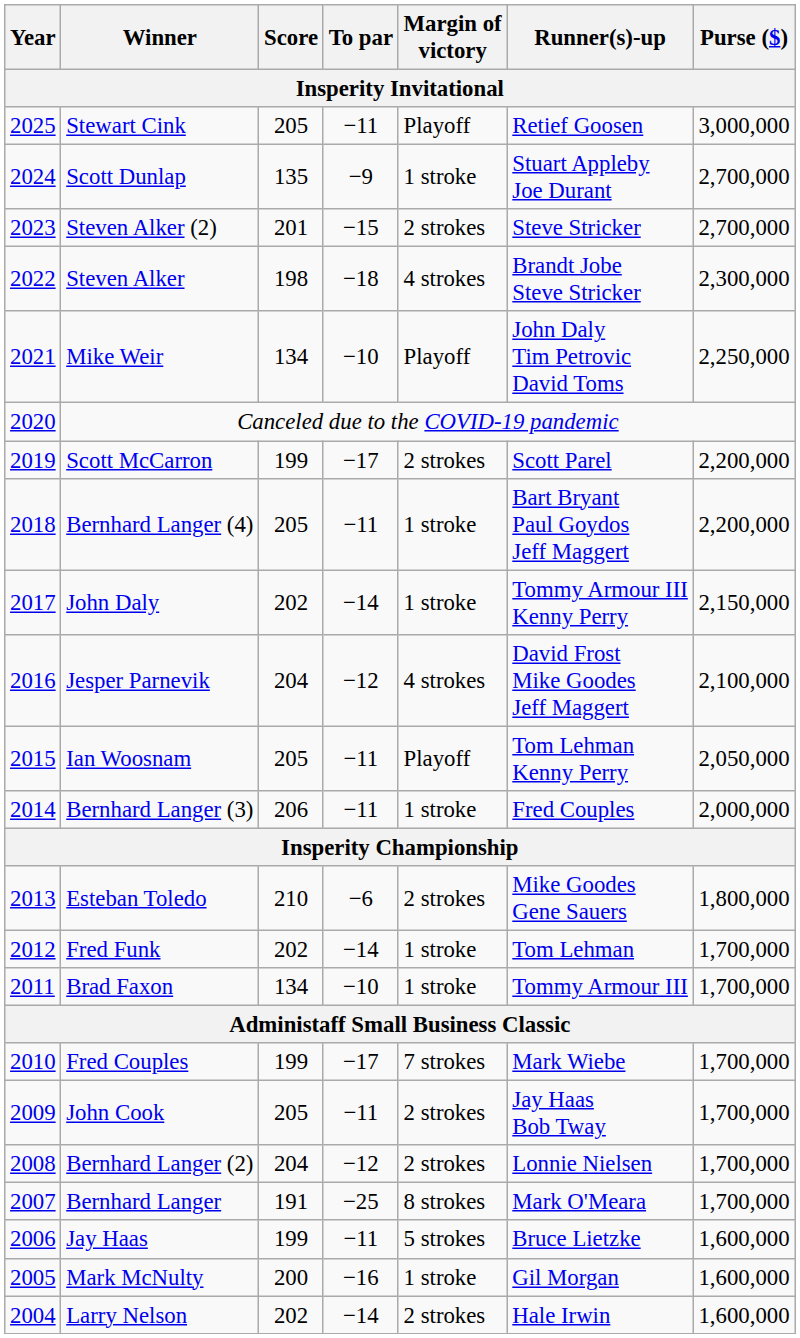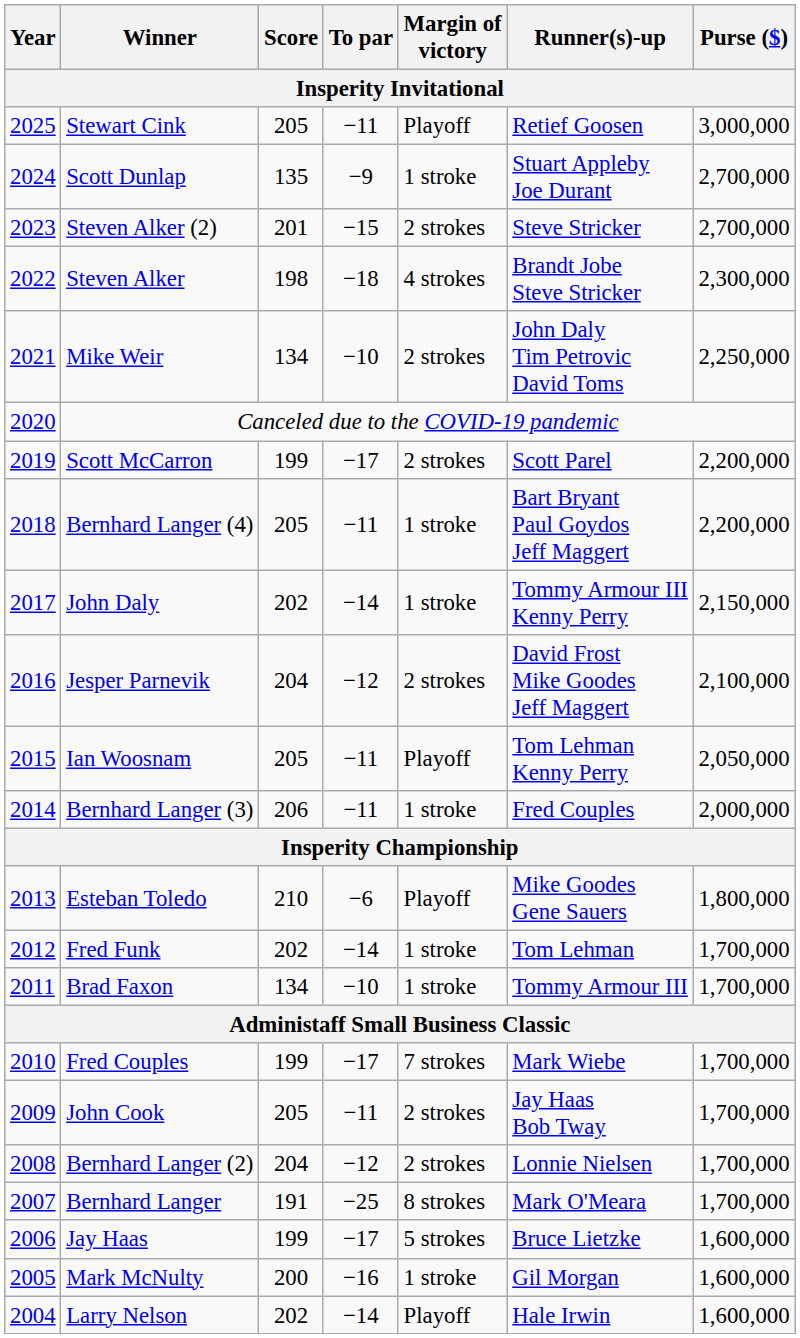Mike Weir | Margin of victory: Playoff -> 2 strokes
Jesper Parnevik | Margin of victory: 4 strokes -> 2 strokes
Esteban Toledo | Margin of victory: 2 strokes -> Playoff
Jay Haas | To par: −11 -> −17
Larry Nelson | Margin of victory: 2 strokes -> Playoff
